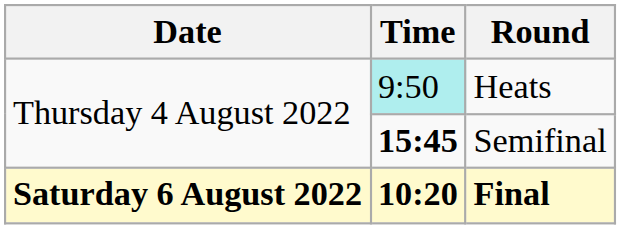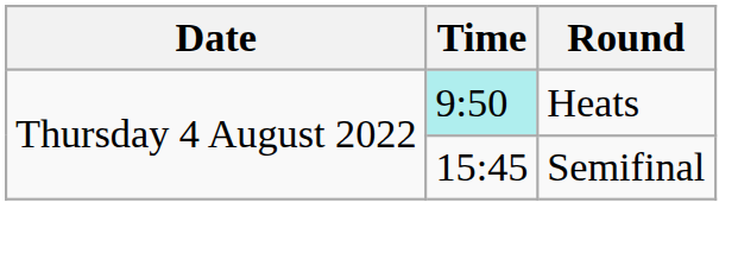Semifinal | Time: bold -> normal
- row: Saturday 6 August 2022 | 10:20 | Final
